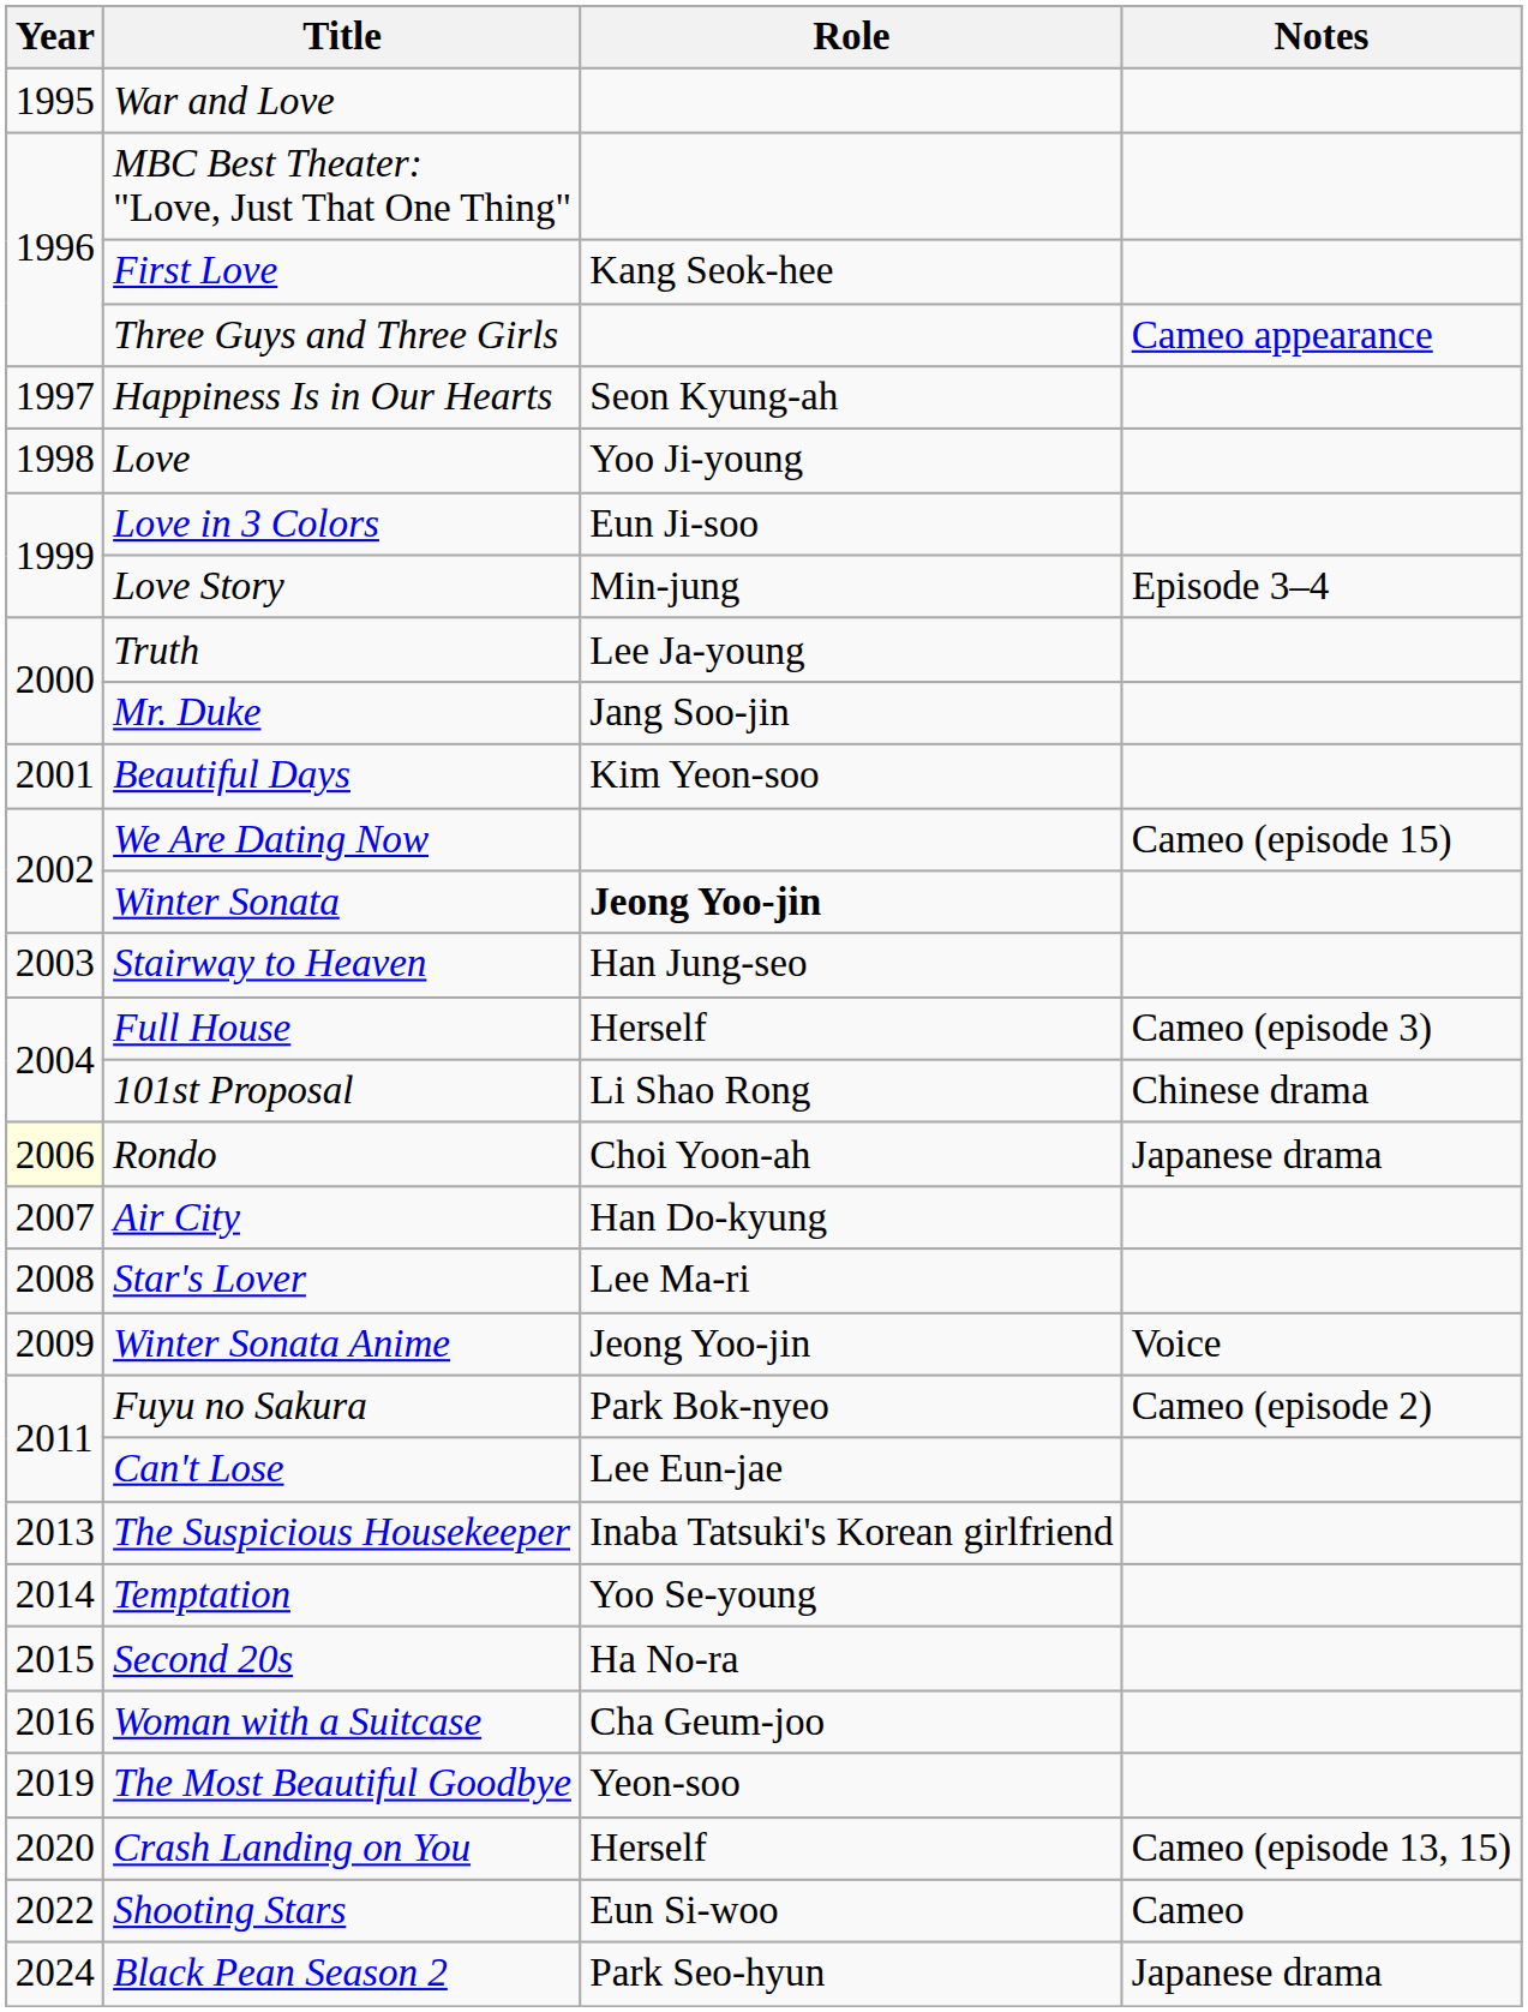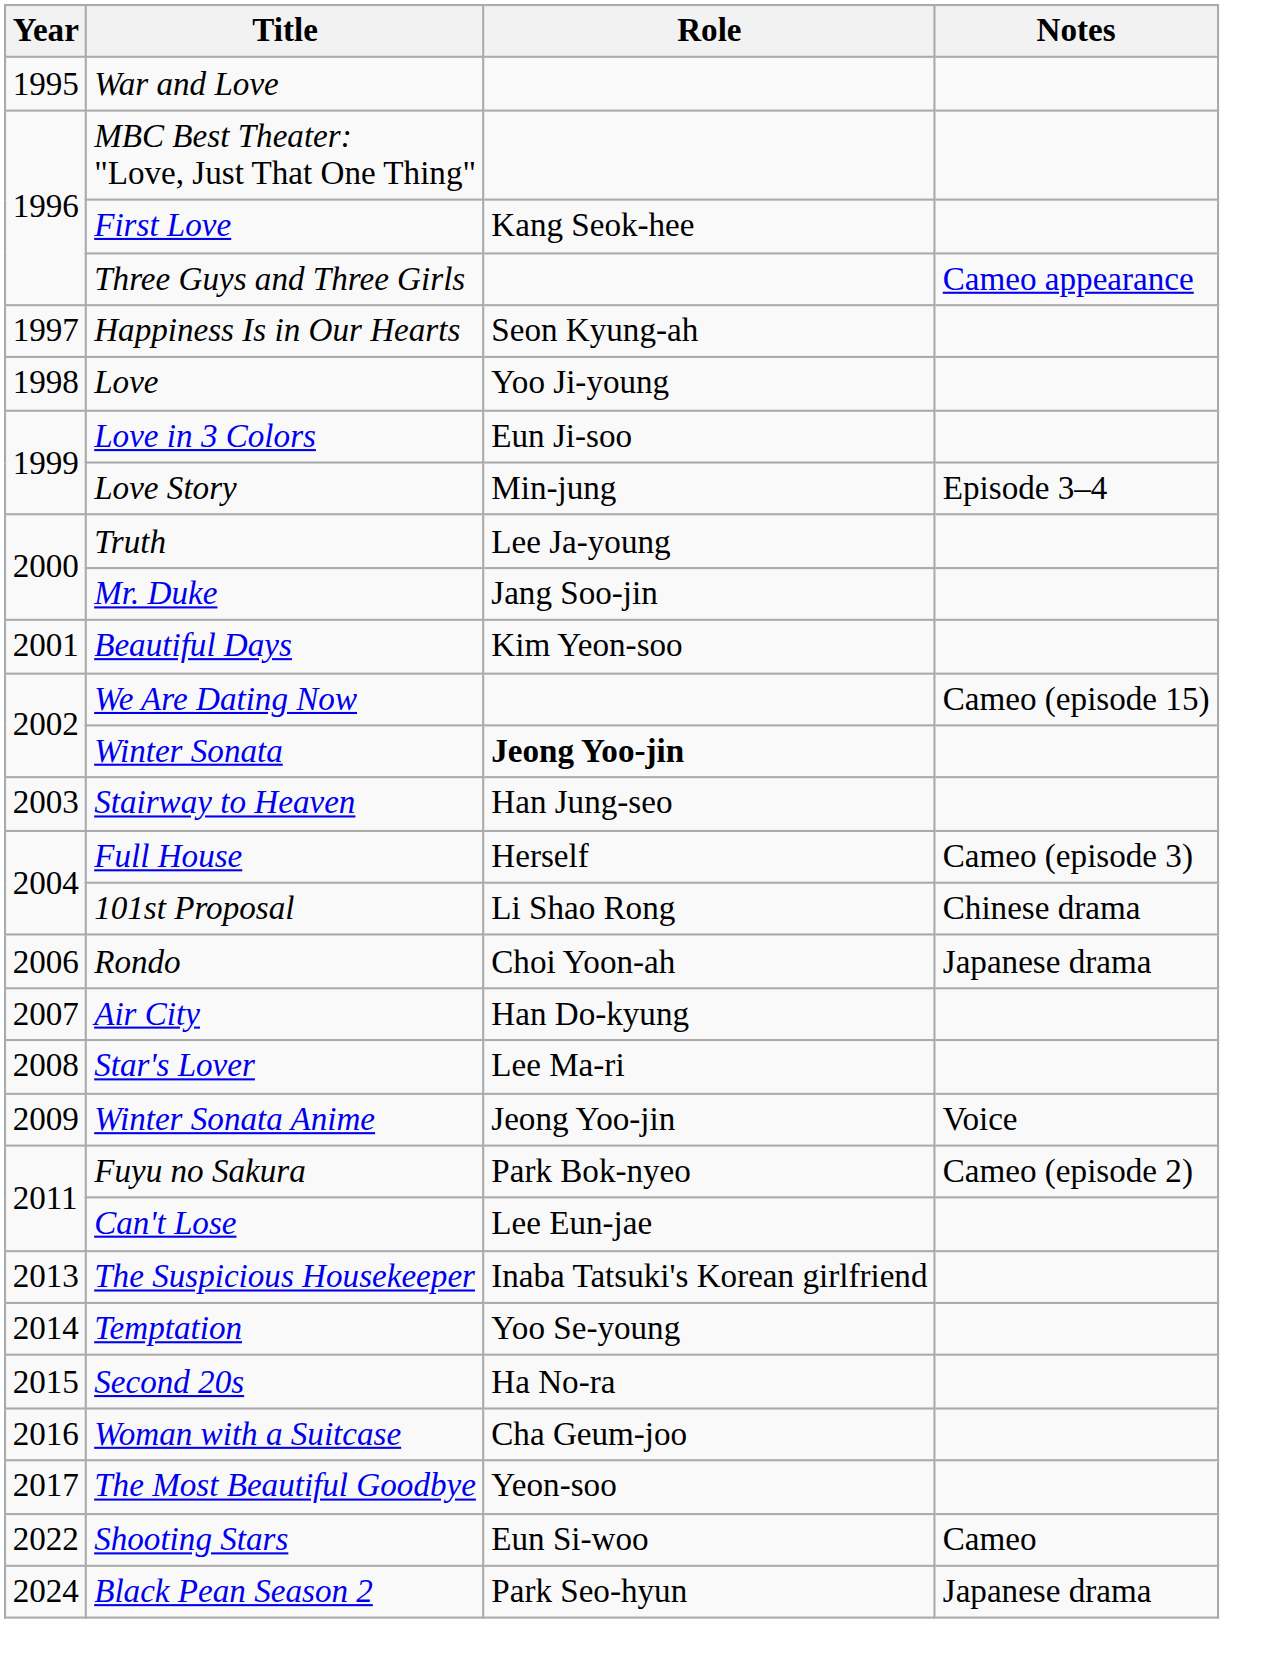Rondo | Year: lightyellow background -> no background
The Most Beautiful Goodbye | Year: 2019 -> 2017
- row: 2020 | Crash Landing on You | Herself | Cameo (episode 13, 15)
